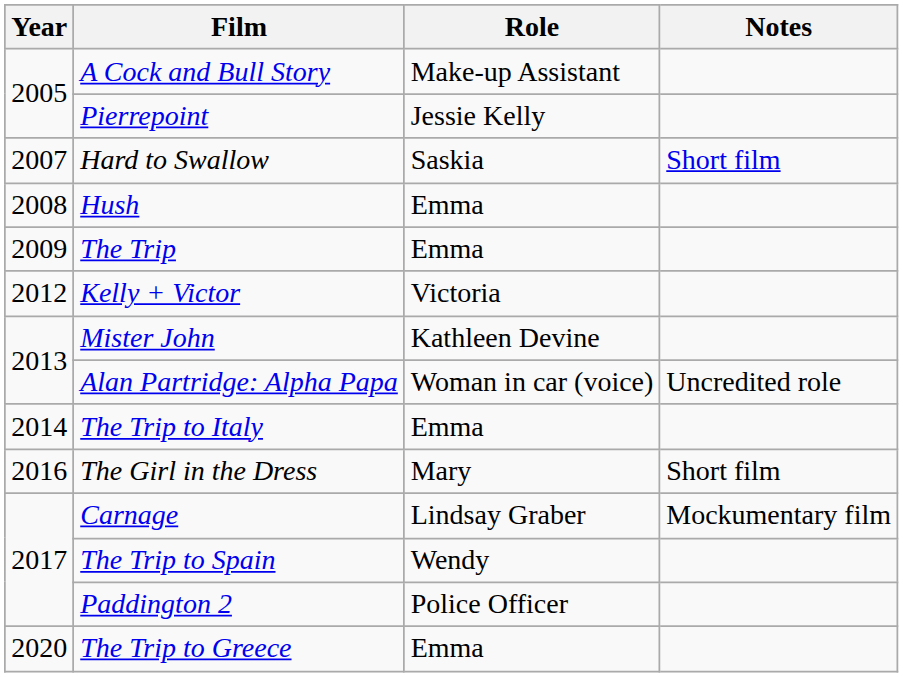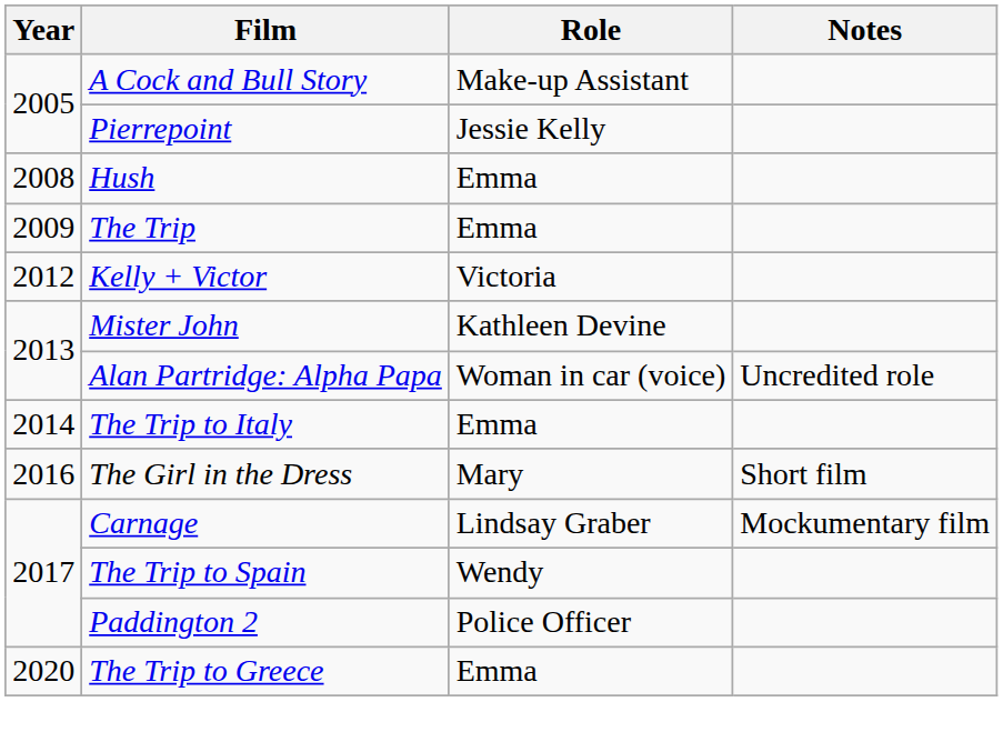- row: 2007 | Hard to Swallow | Saskia | Short film
